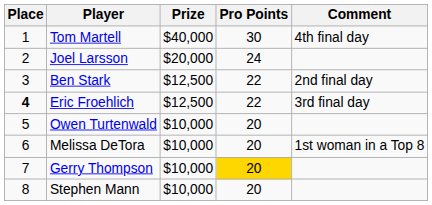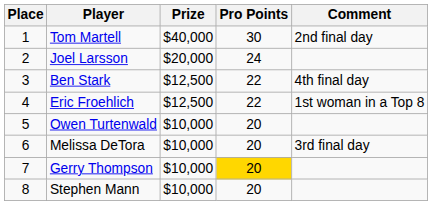Tom Martell | Comment: 4th final day -> 2nd final day
Ben Stark | Comment: 2nd final day -> 4th final day
Eric Froehlich | Place: bold -> normal
Eric Froehlich | Comment: 3rd final day -> 1st woman in a Top 8
Melissa DeTora | Comment: 1st woman in a Top 8 -> 3rd final day
